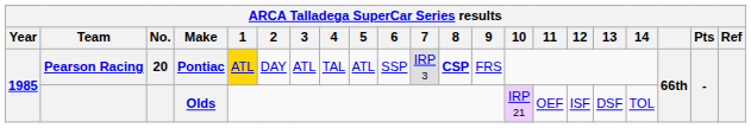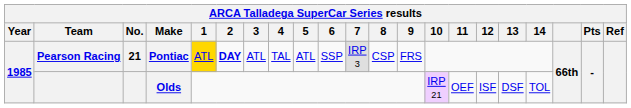Pearson Racing | No.: 20 -> 21
Pearson Racing | 2: normal -> bold
Pearson Racing | 8: bold -> normal
